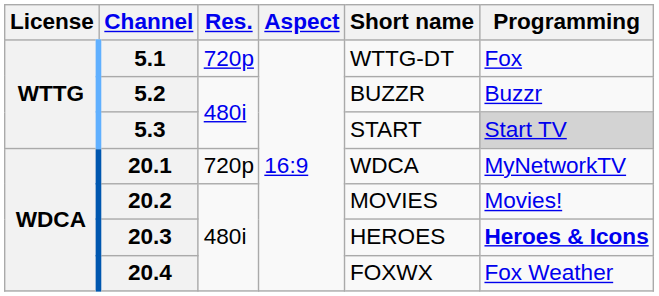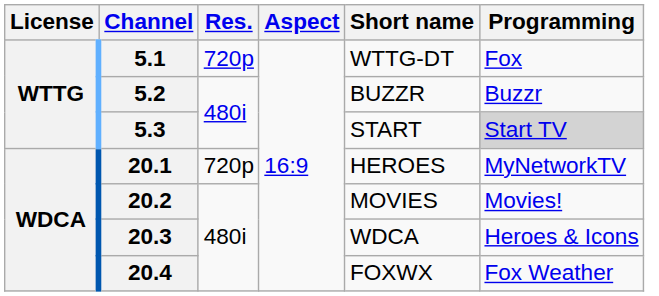20.1 | Short name: WDCA -> HEROES
20.3 | Short name: HEROES -> WDCA
20.3 | Programming: bold -> normal
